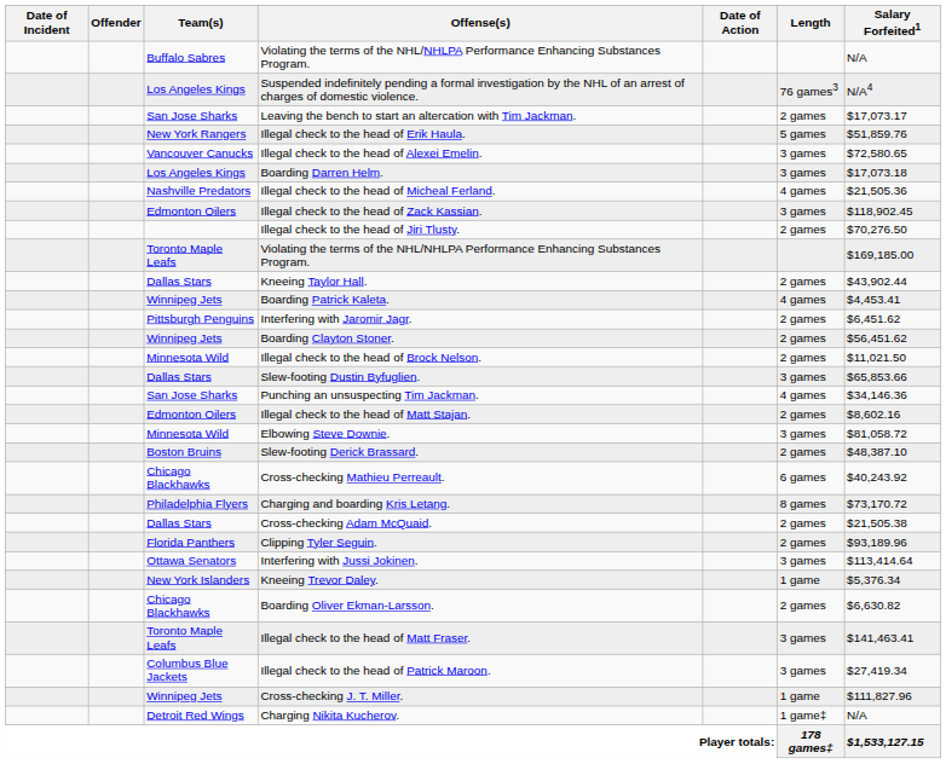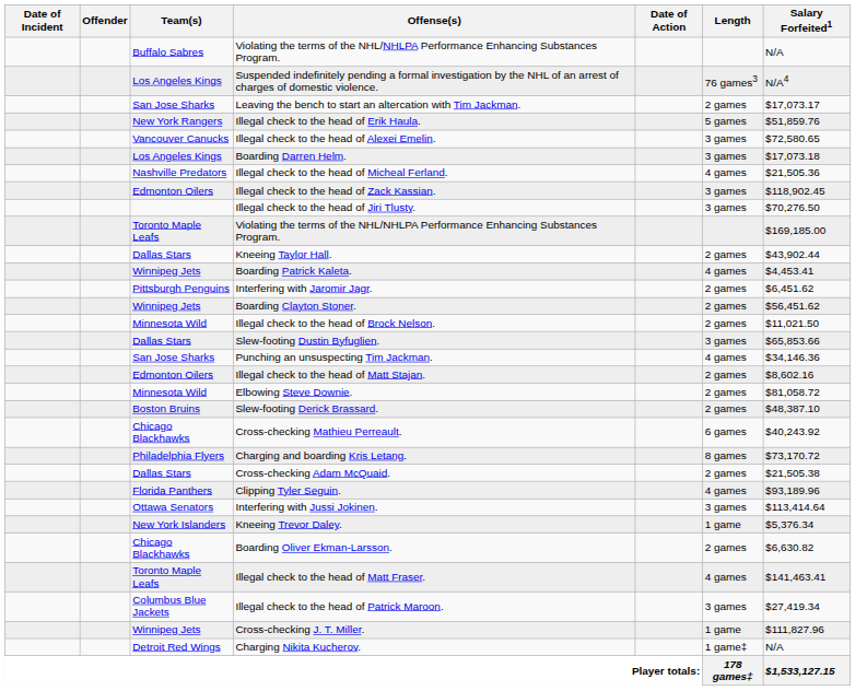Illegal check to the head of Jiri Tlusty. | Length: 2 games -> 3 games
Elbowing Steve Downie. | Length: 3 games -> 2 games
Clipping Tyler Seguin. | Length: 2 games -> 4 games
Illegal check to the head of Matt Fraser. | Length: 3 games -> 4 games
